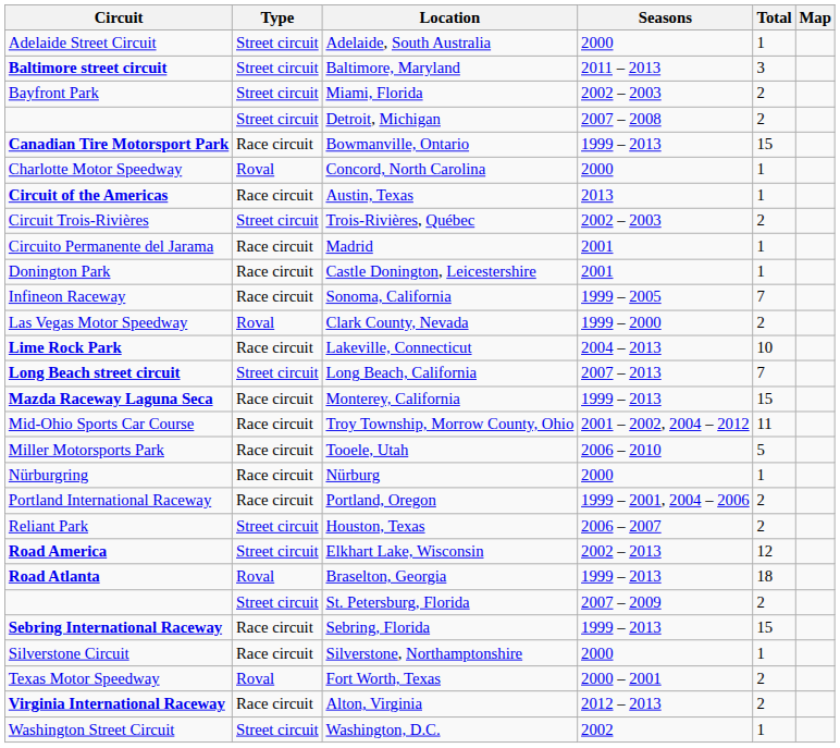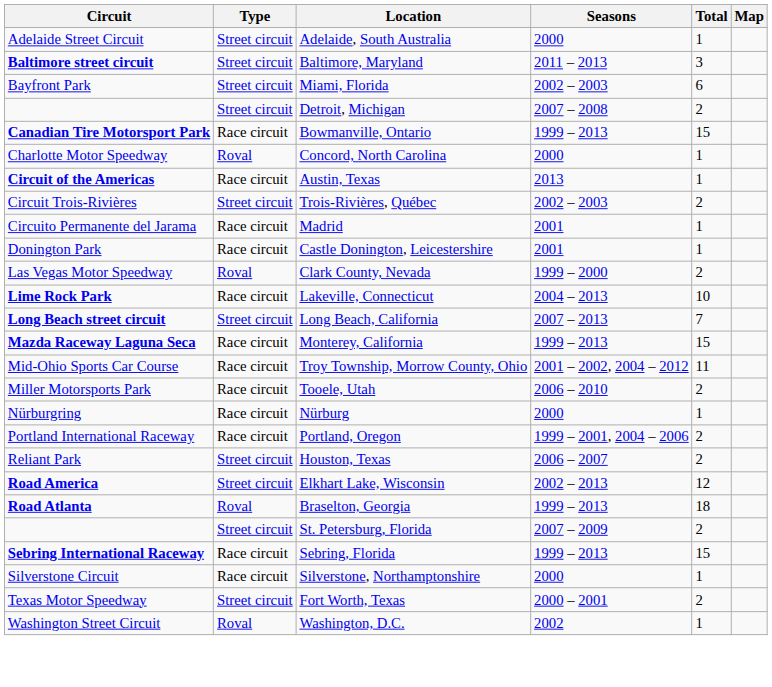Miami, Florida | Total: 2 -> 6
- row: Infineon Raceway | Race circuit | Sonoma, California | 1999 – 2005 | 7
Tooele, Utah | Total: 5 -> 2
Fort Worth, Texas | Type: Roval -> Street circuit
- row: Virginia International Raceway | Race circuit | Alton, Virginia | 2012 – 2013 | 2
Washington, D.C. | Type: Street circuit -> Roval
